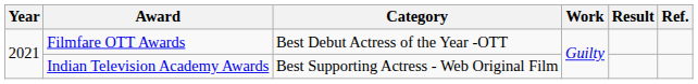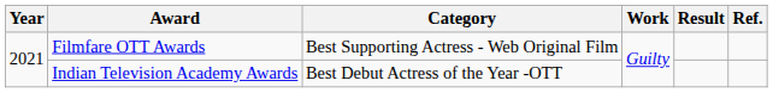Filmfare OTT Awards | Category: Best Debut Actress of the Year -OTT -> Best Supporting Actress - Web Original Film
Indian Television Academy Awards | Category: Best Supporting Actress - Web Original Film -> Best Debut Actress of the Year -OTT
